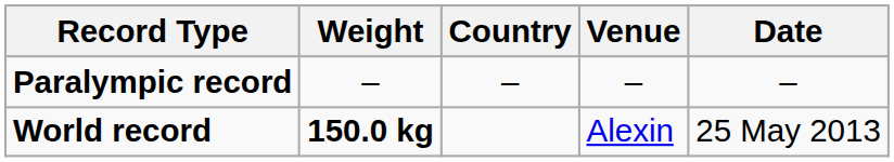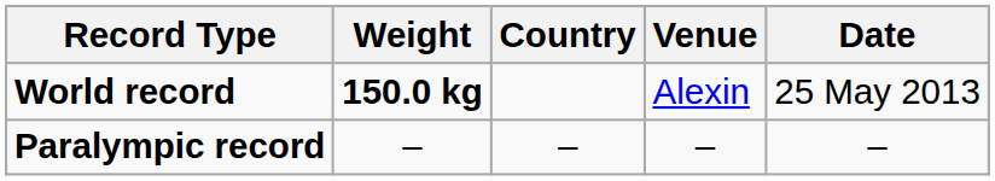rows swapped: World record <-> Paralympic record
